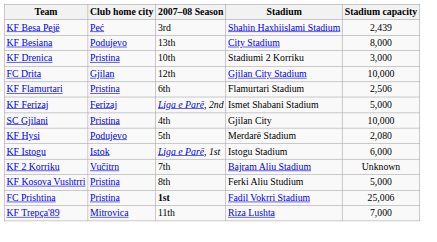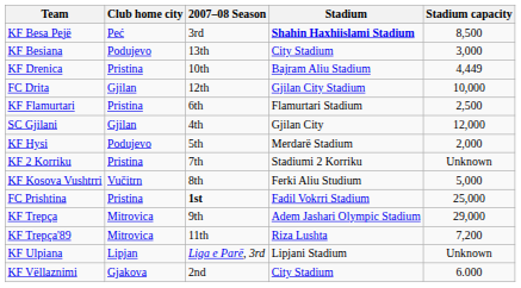KF Besa Pejë | Stadium: normal -> bold
KF Besa Pejë | Stadium capacity: 2,439 -> 8,500
KF Besiana | Stadium capacity: 8,000 -> 3,000
KF Drenica | Stadium: Stadiumi 2 Korriku -> Bajram Aliu Stadium
KF Drenica | Stadium capacity: 3,000 -> 4,449
KF Flamurtari | Stadium capacity: 2,506 -> 2,500
- row: KF Ferizaj | Ferizaj | Liga e Parë, 2nd | Ismet Shabani Stadium | 5,000
SC Gjilani | Club home city: Pristina -> Gjilan
SC Gjilani | Stadium capacity: 10,000 -> 12,000
KF Hysi | Stadium capacity: 2,080 -> 2,000
- row: KF Istogu | Istok | Liga e Parë, 1st | Istogu Stadium | 6,000
KF 2 Korriku | Club home city: Vučitrn -> Pristina
KF 2 Korriku | Stadium: Bajram Aliu Stadium -> Stadiumi 2 Korriku
KF Kosova Vushtrri | Club home city: Pristina -> Vučitrn
FC Prishtina | Stadium capacity: 25,006 -> 25,000
+ row: KF Trepça | Mitrovica | 9th | Adem Jashari Olympic Stadium | 29,000
KF Trepça'89 | Stadium capacity: 7,000 -> 7,200
+ row: KF Ulpiana | Lipjan | Liga e Parë, 3rd | Lipjani Stadium | Unknown
+ row: KF Vëllaznimi | Gjakova | 2nd | City Stadium | 6.000
